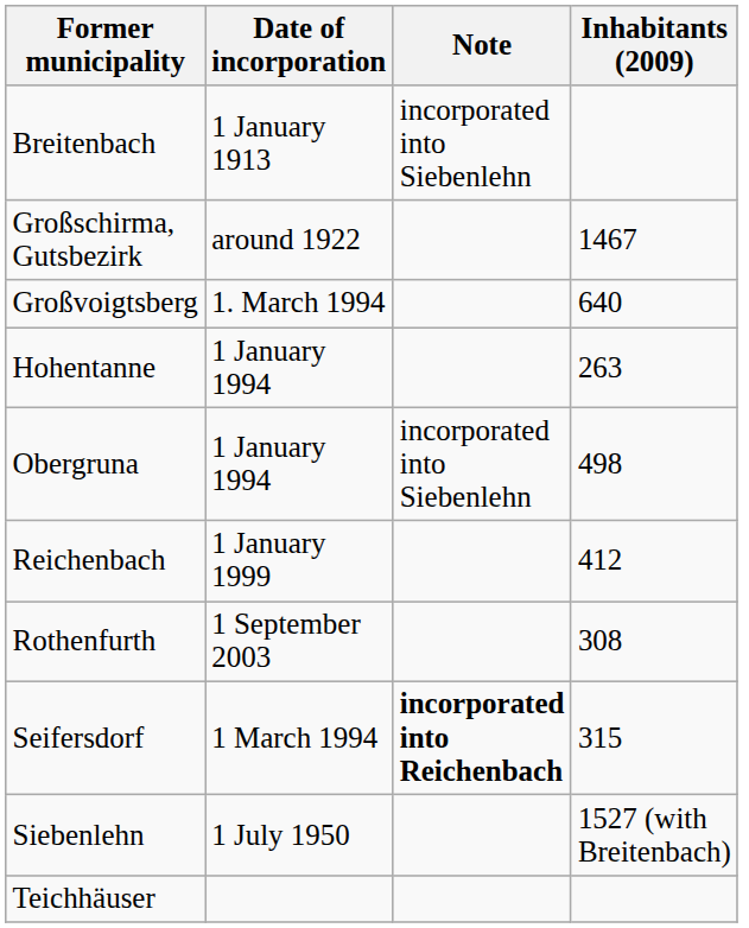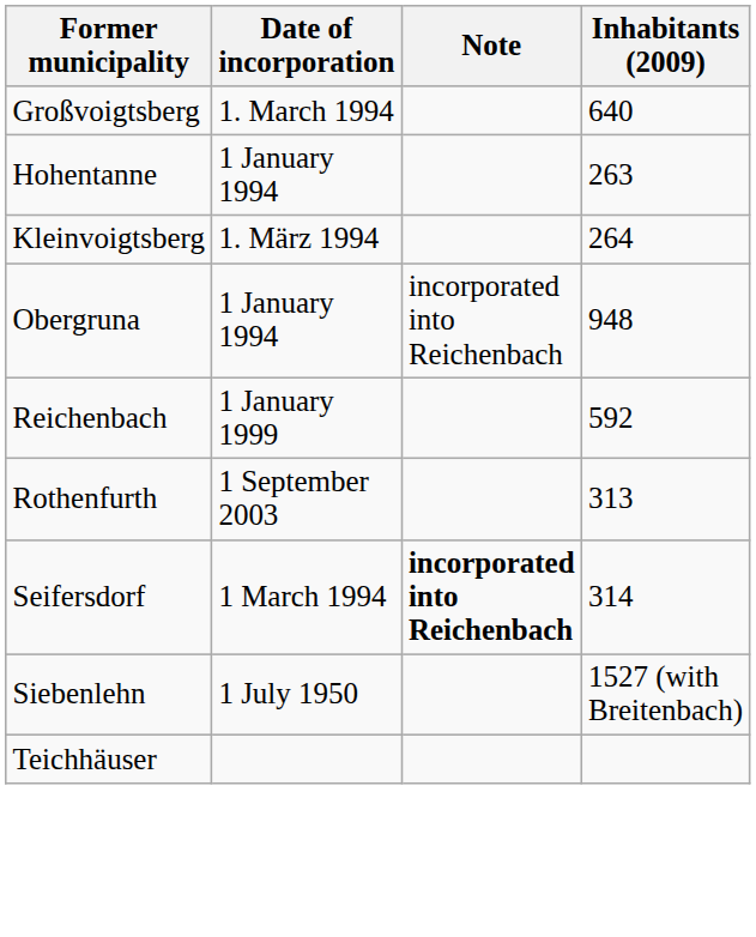- row: Breitenbach | 1 January 1913 | incorporated into Siebenlehn
- row: Großschirma, Gutsbezirk | around 1922 | 1467
+ row: Kleinvoigtsberg | 1. März 1994 | 264
Obergruna | Note: incorporated into Siebenlehn -> incorporated into Reichenbach
Obergruna | Inhabitants (2009): 498 -> 948
Reichenbach | Inhabitants (2009): 412 -> 592
Rothenfurth | Inhabitants (2009): 308 -> 313
Seifersdorf | Inhabitants (2009): 315 -> 314
